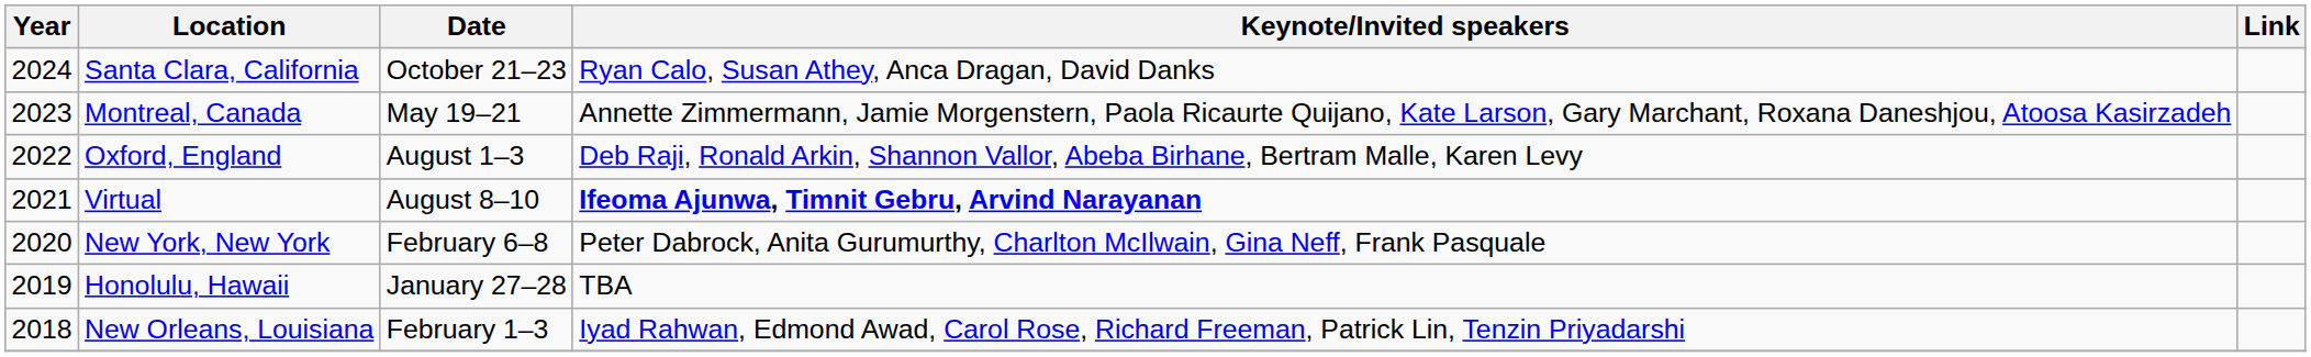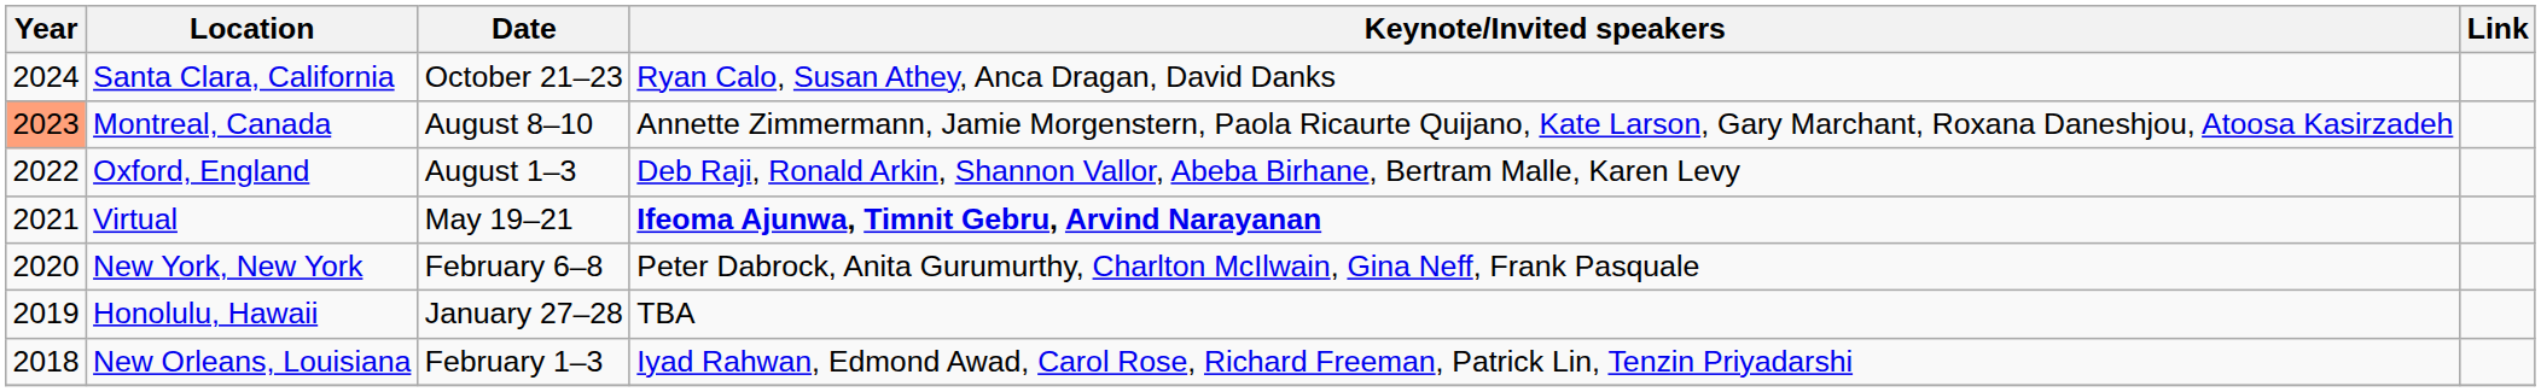Montreal, Canada | Year: no background -> lightsalmon background
Montreal, Canada | Date: May 19–21 -> August 8–10
Virtual | Date: August 8–10 -> May 19–21
